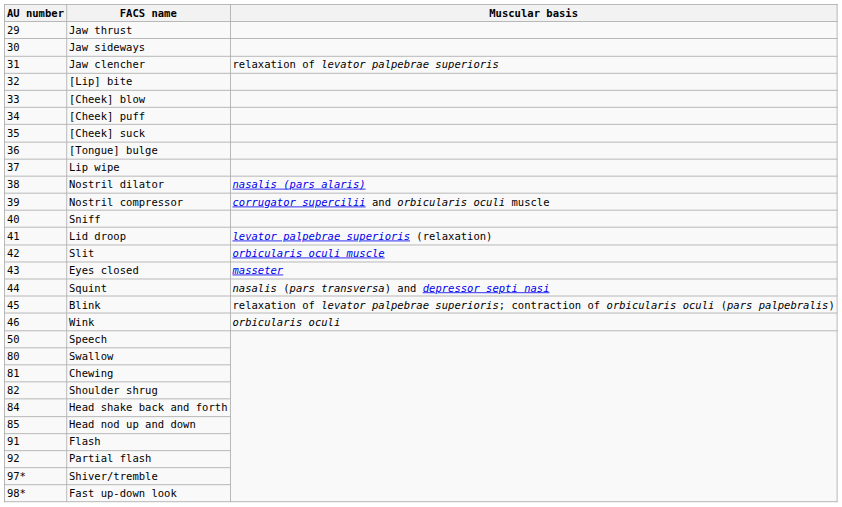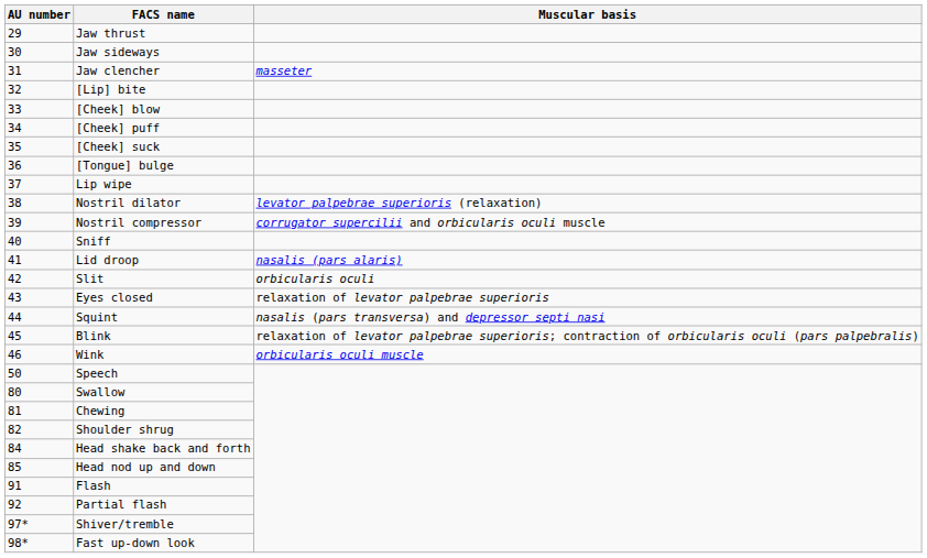Jaw clencher | Muscular basis: relaxation of levator palpebrae superioris -> masseter
Nostril dilator | Muscular basis: nasalis (pars alaris) -> levator palpebrae superioris (relaxation)
Lid droop | Muscular basis: levator palpebrae superioris (relaxation) -> nasalis (pars alaris)
Slit | Muscular basis: orbicularis oculi muscle -> orbicularis oculi
Eyes closed | Muscular basis: masseter -> relaxation of levator palpebrae superioris
Wink | Muscular basis: orbicularis oculi -> orbicularis oculi muscle
